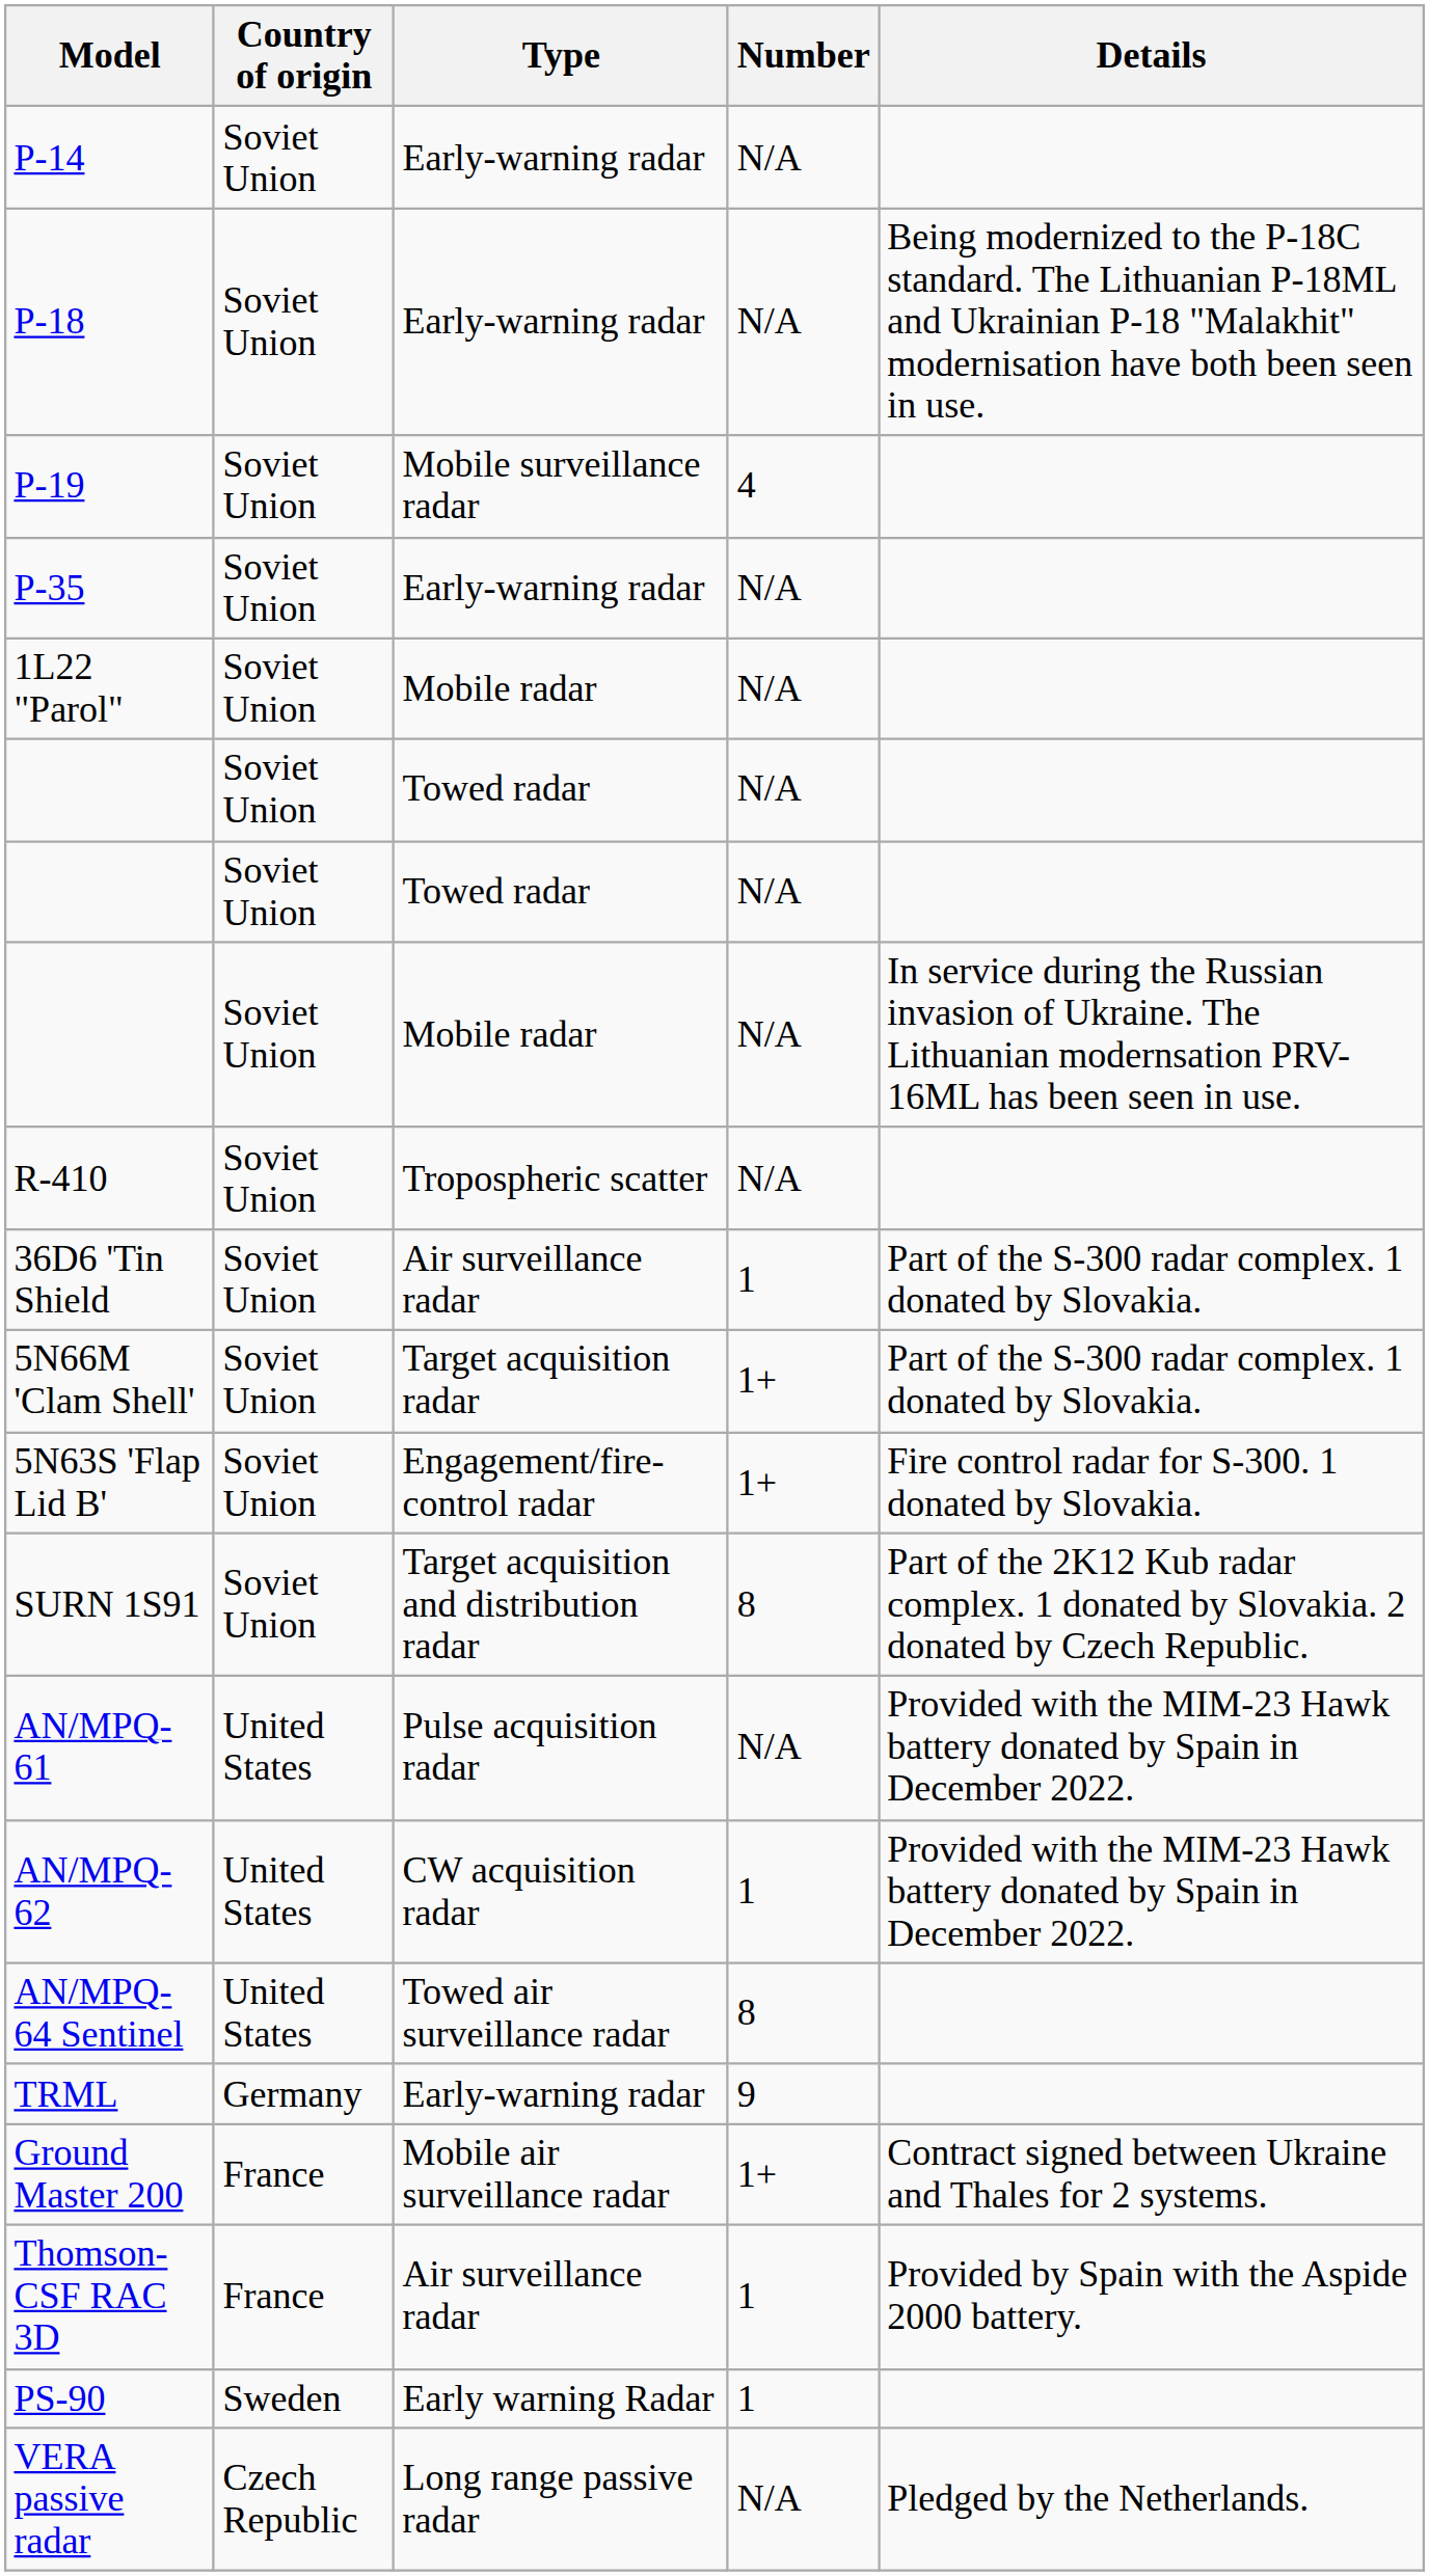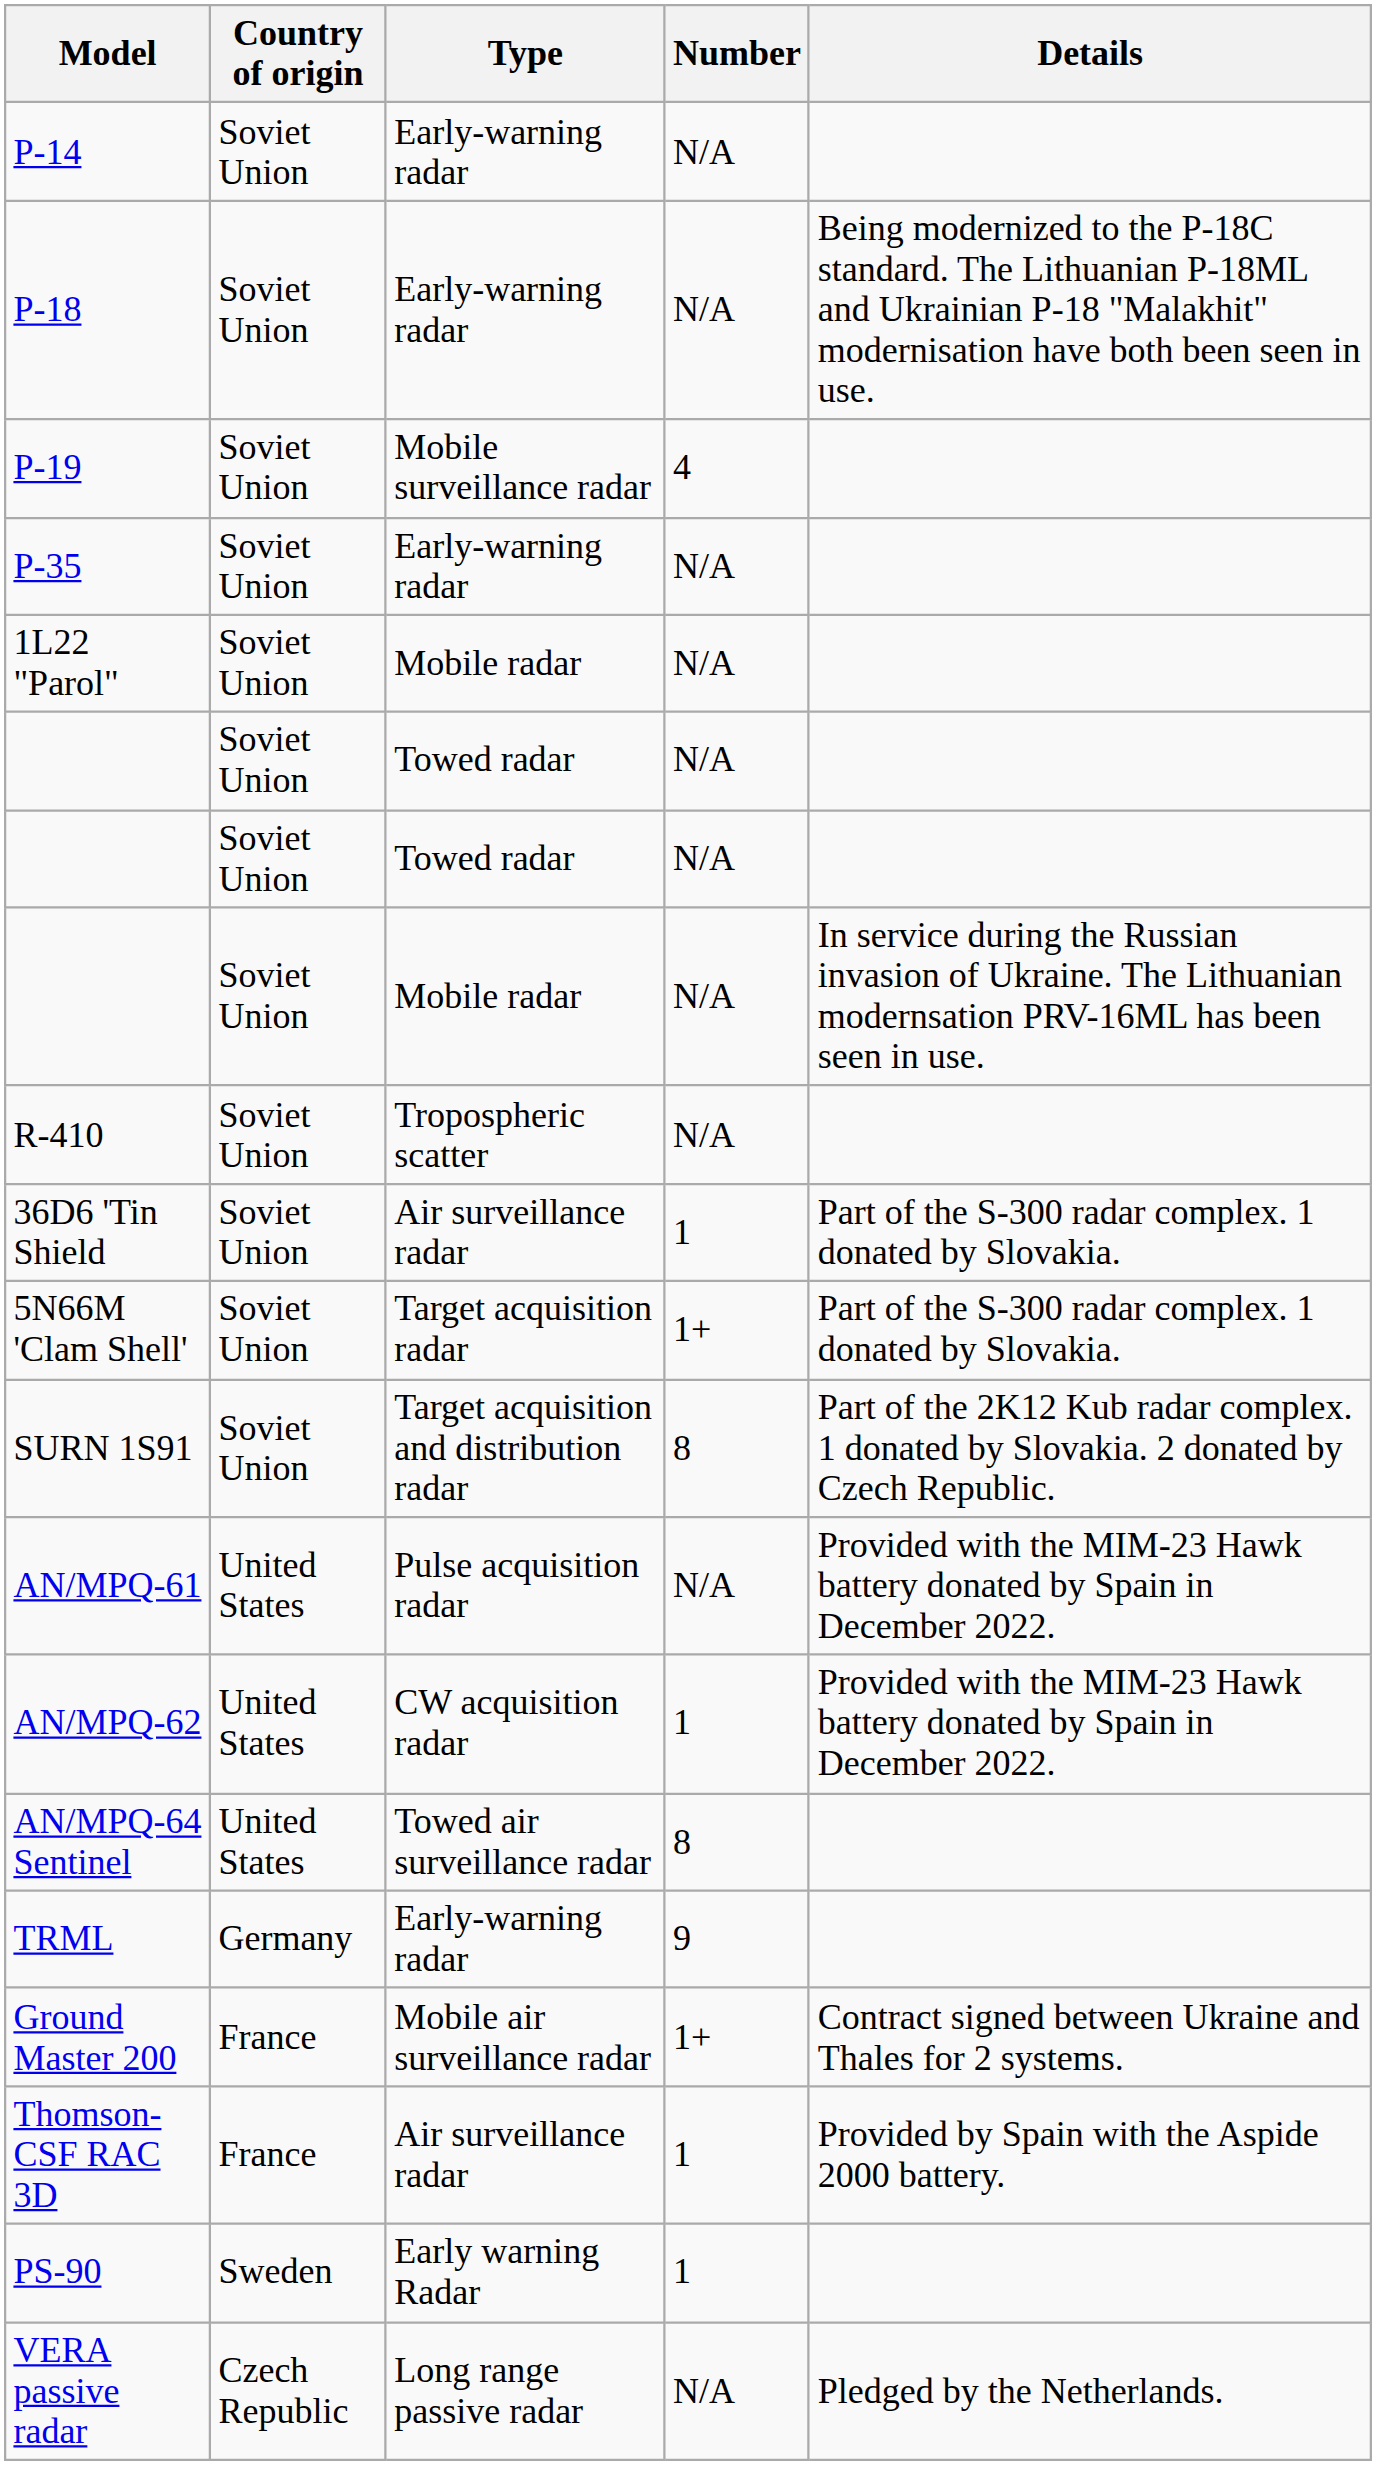- row: 5N63S 'Flap Lid B' | Soviet Union | Engagement/fire-control radar | 1+ | Fire control radar for S-300. 1 donated by Slovakia.
